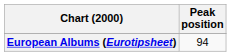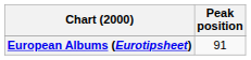European Albums (Eurotipsheet) | Peak position: 94 -> 91
